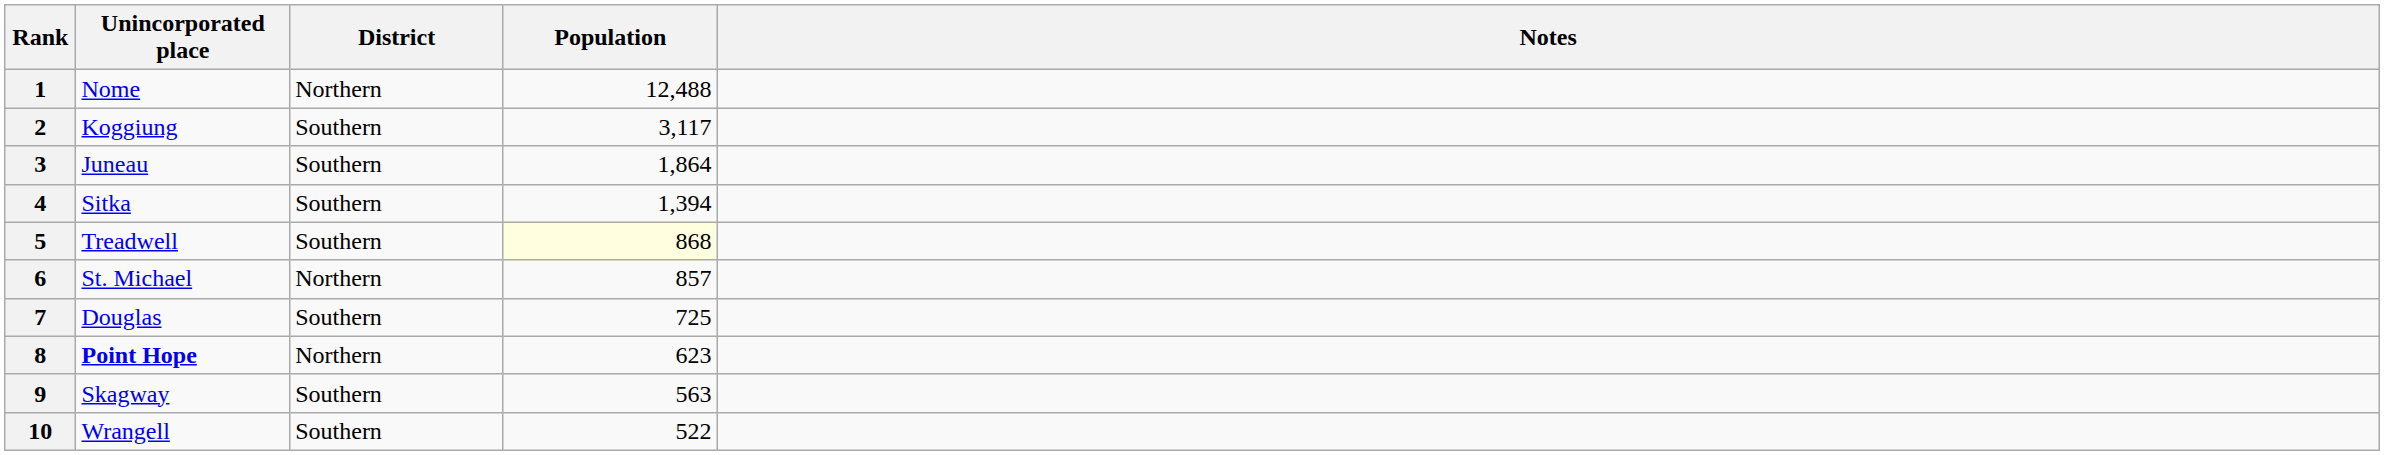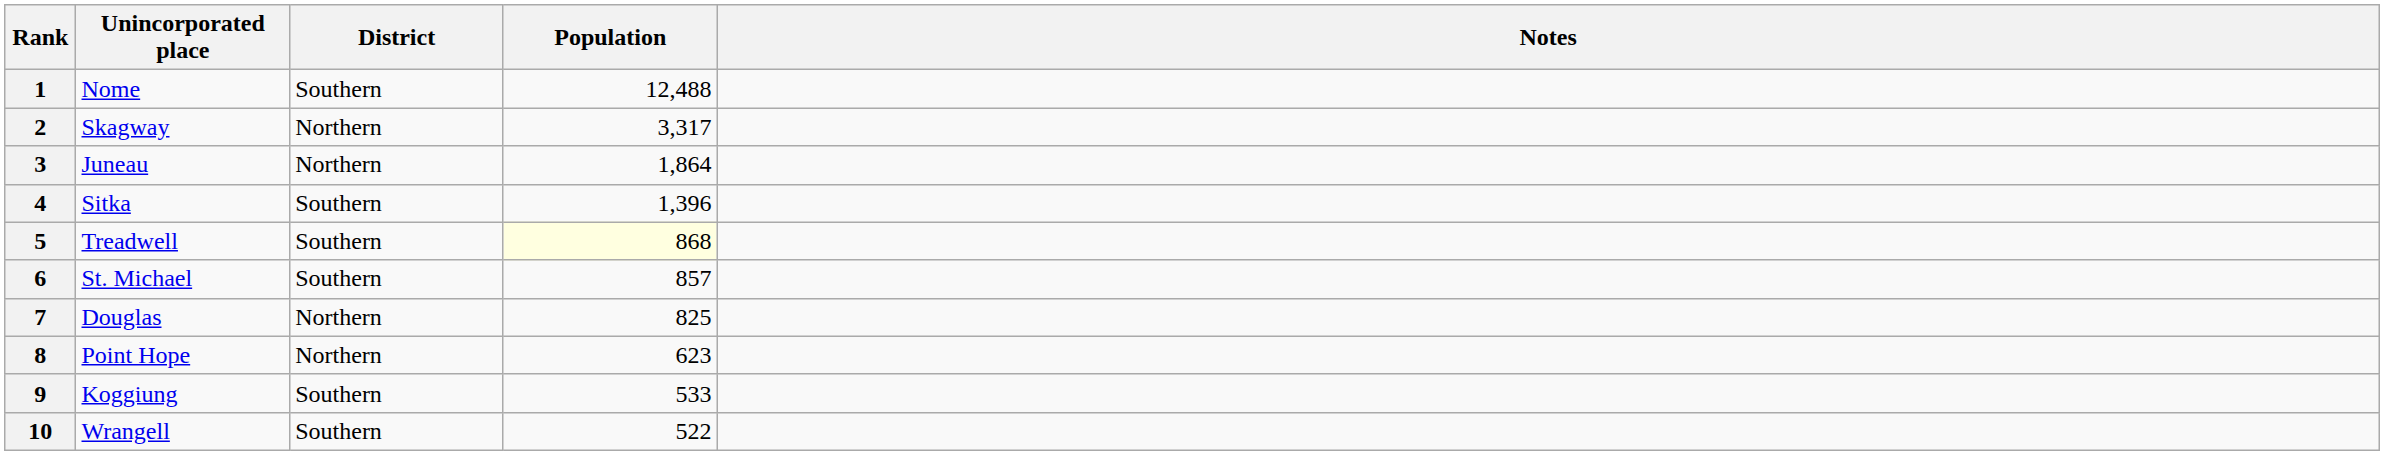1 | District: Northern -> Southern
2 | Unincorporated place: Koggiung -> Skagway
2 | District: Southern -> Northern
2 | Population: 3,117 -> 3,317
3 | District: Southern -> Northern
4 | Population: 1,394 -> 1,396
6 | District: Northern -> Southern
7 | District: Southern -> Northern
7 | Population: 725 -> 825
8 | Unincorporated place: bold -> normal
9 | Unincorporated place: Skagway -> Koggiung
9 | Population: 563 -> 533
